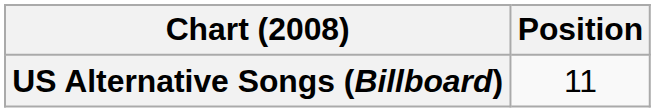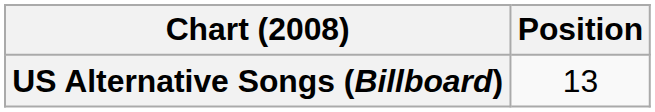US Alternative Songs (Billboard) | Position: 11 -> 13
